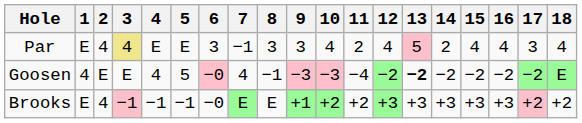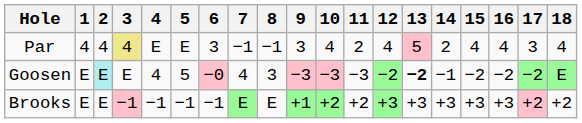Par | 1: E -> 4
Par | 8: 3 -> −1
Goosen | 1: 4 -> E
Goosen | 2: no background -> paleturquoise background
Goosen | 8: −1 -> 3
Goosen | 11: −4 -> −3
Goosen | 14: −2 -> −1
Brooks | 2: 4 -> E
Brooks | 6: −0 -> −1
